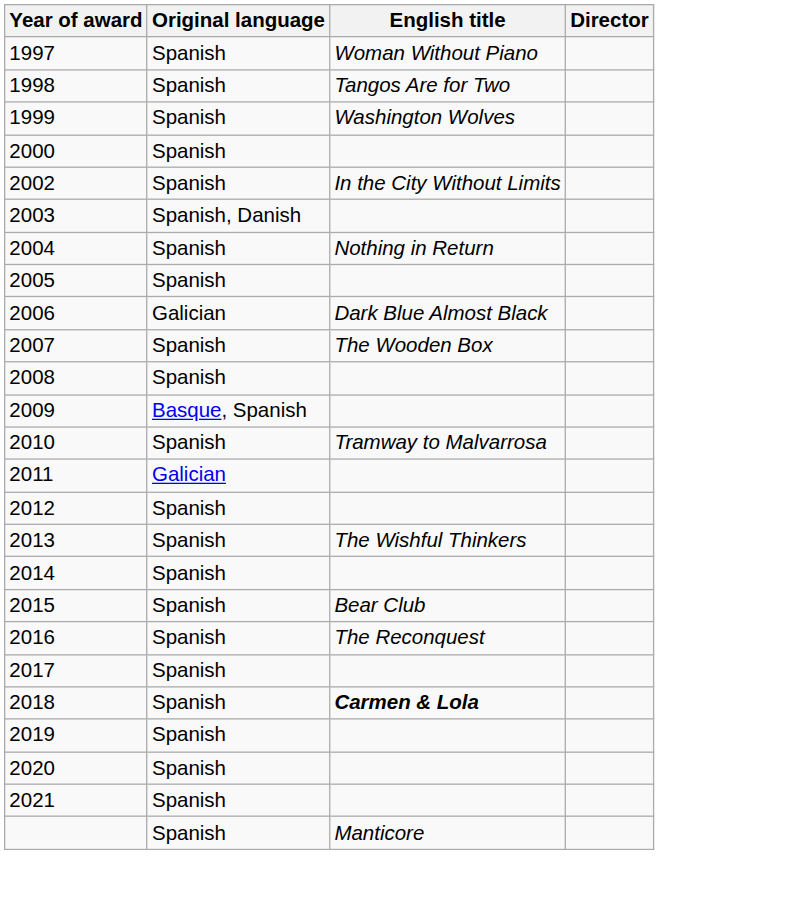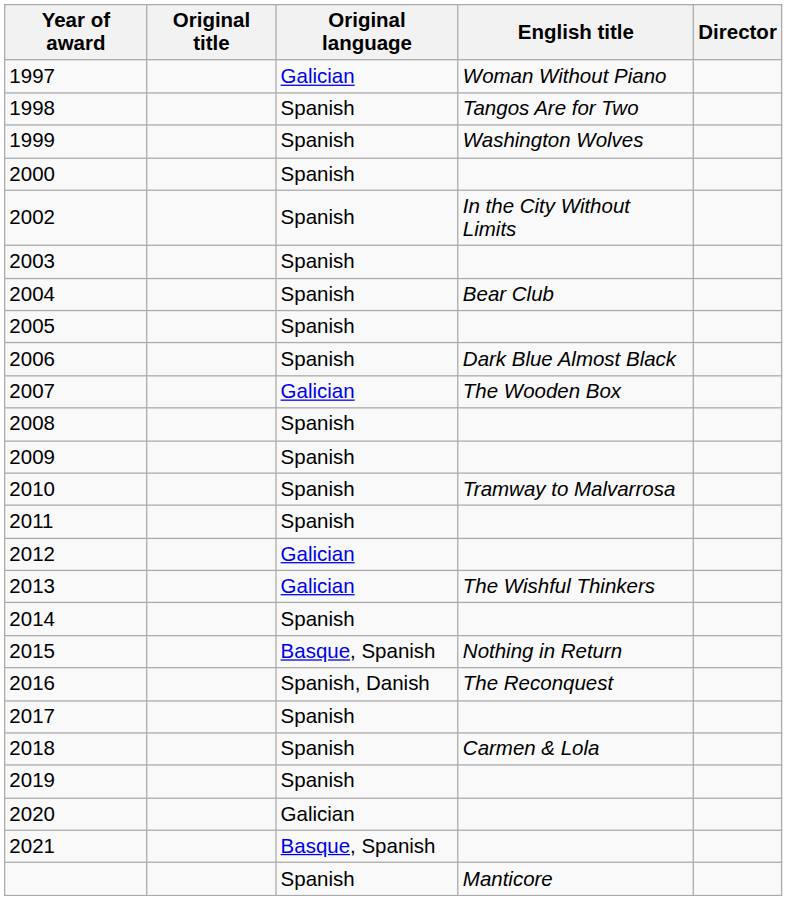+ column: Original title
1997 | Original language: Spanish -> Galician
2003 | Original language: Spanish, Danish -> Spanish
2004 | English title: Nothing in Return -> Bear Club
2006 | Original language: Galician -> Spanish
2007 | Original language: Spanish -> Galician
2009 | Original language: Basque, Spanish -> Spanish
2011 | Original language: Galician -> Spanish
2012 | Original language: Spanish -> Galician
2013 | Original language: Spanish -> Galician
2015 | Original language: Spanish -> Basque, Spanish
2015 | English title: Bear Club -> Nothing in Return
2016 | Original language: Spanish -> Spanish, Danish
2018 | English title: bold -> normal
2020 | Original language: Spanish -> Galician
2021 | Original language: Spanish -> Basque, Spanish
